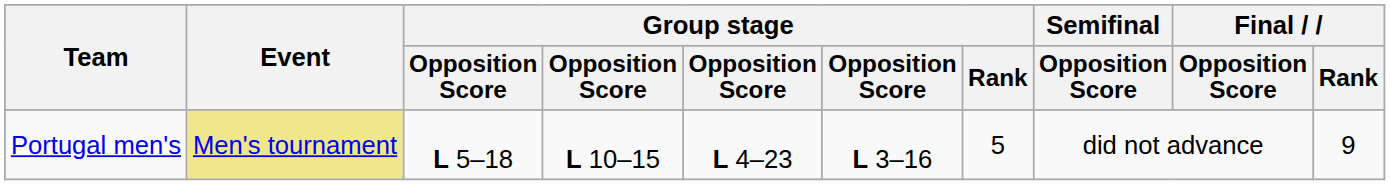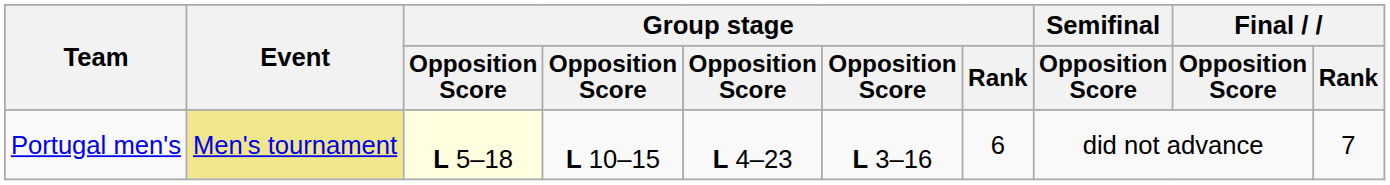Portugal men's | column 3: no background -> lightyellow background
Portugal men's | Group stage / Rank: 5 -> 6
Portugal men's | Final / Rank: 9 -> 7
